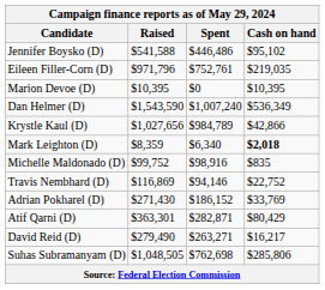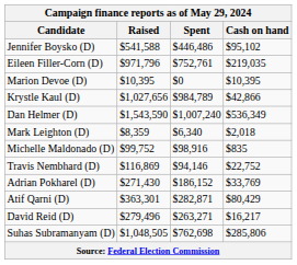rows swapped: Dan Helmer (D) <-> Krystle Kaul (D)
Mark Leighton (D) | Cash on hand: bold -> normal
David Reid (D) | Raised: $279,490 -> $279,496
